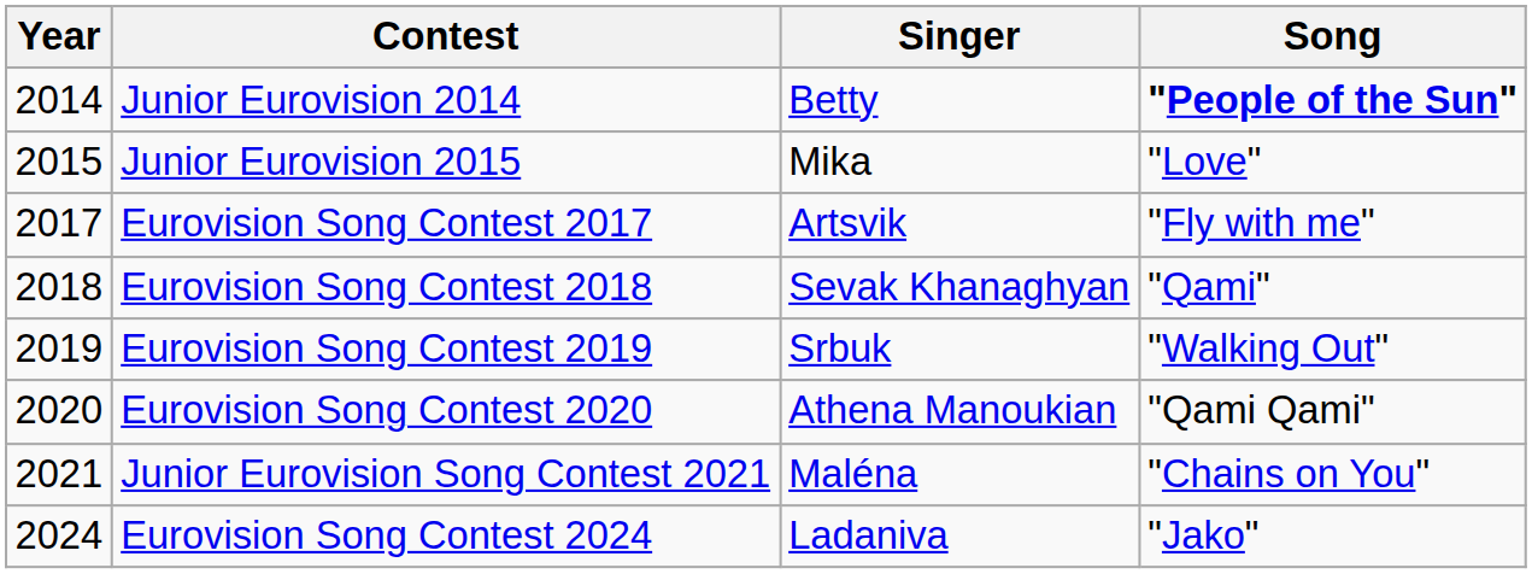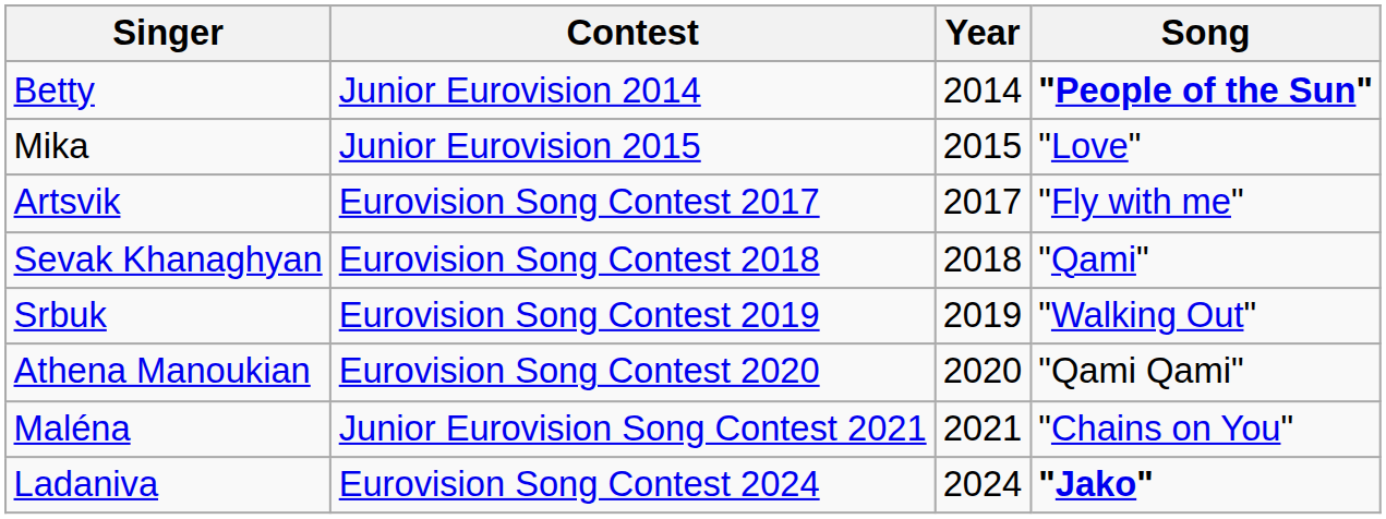columns swapped: Year <-> Singer
Eurovision Song Contest 2024 | Song: normal -> bold
